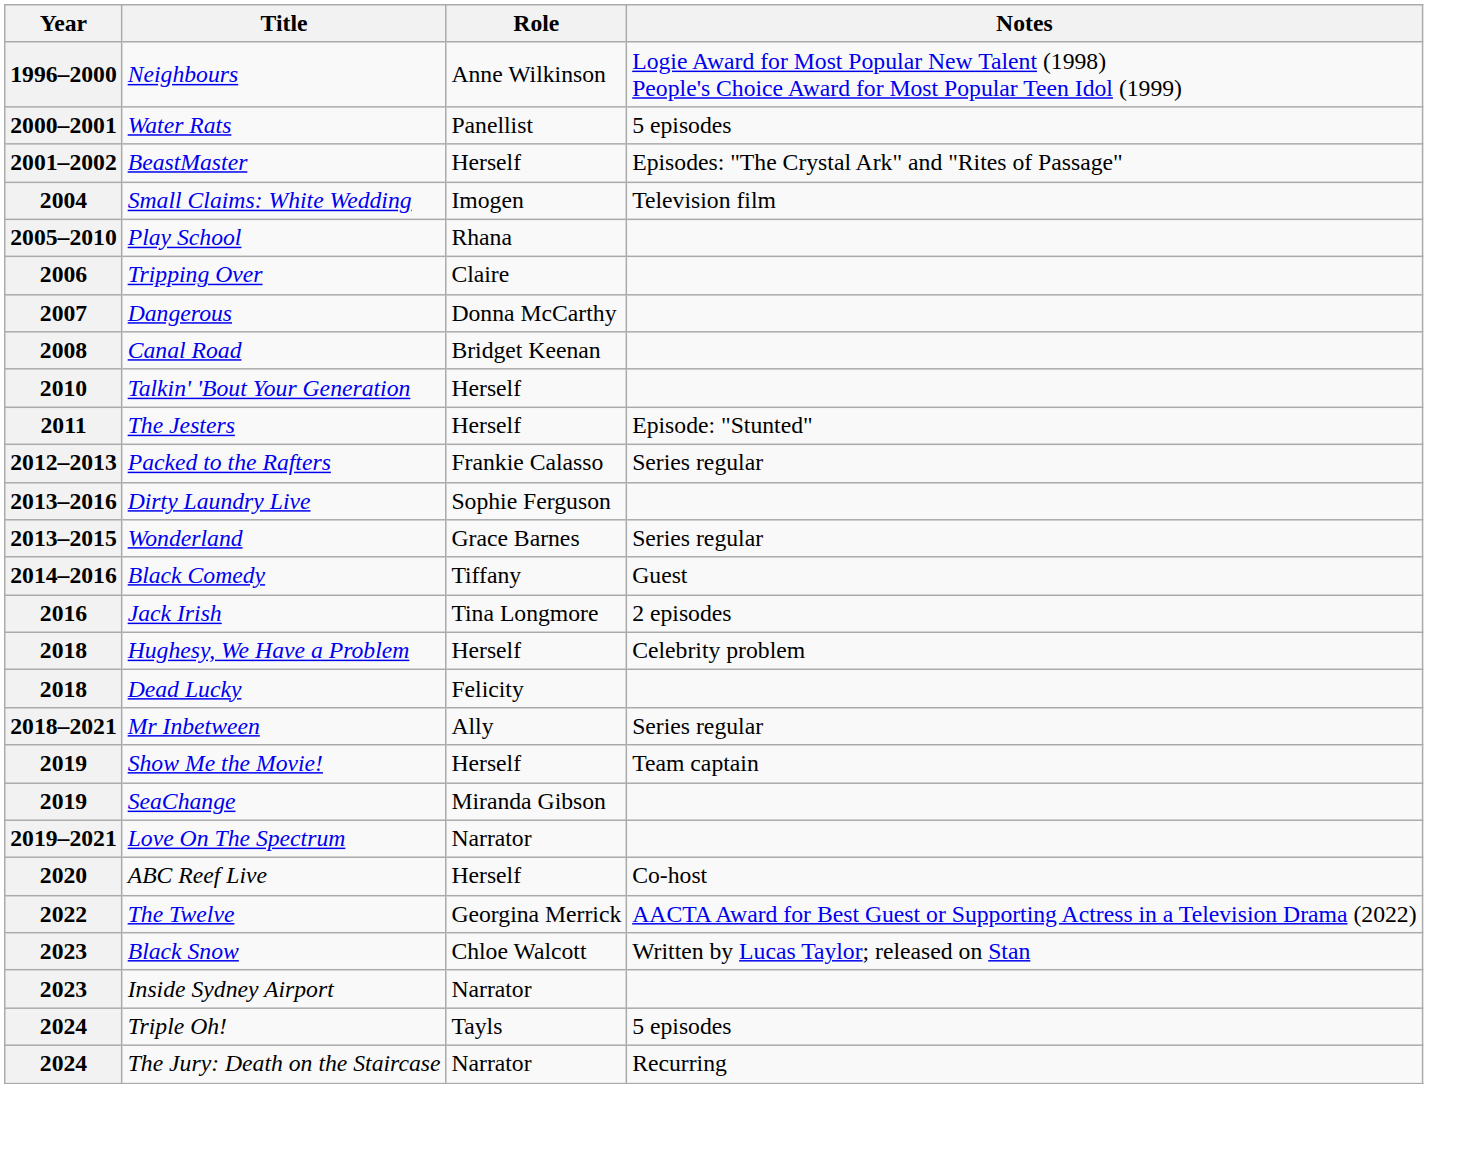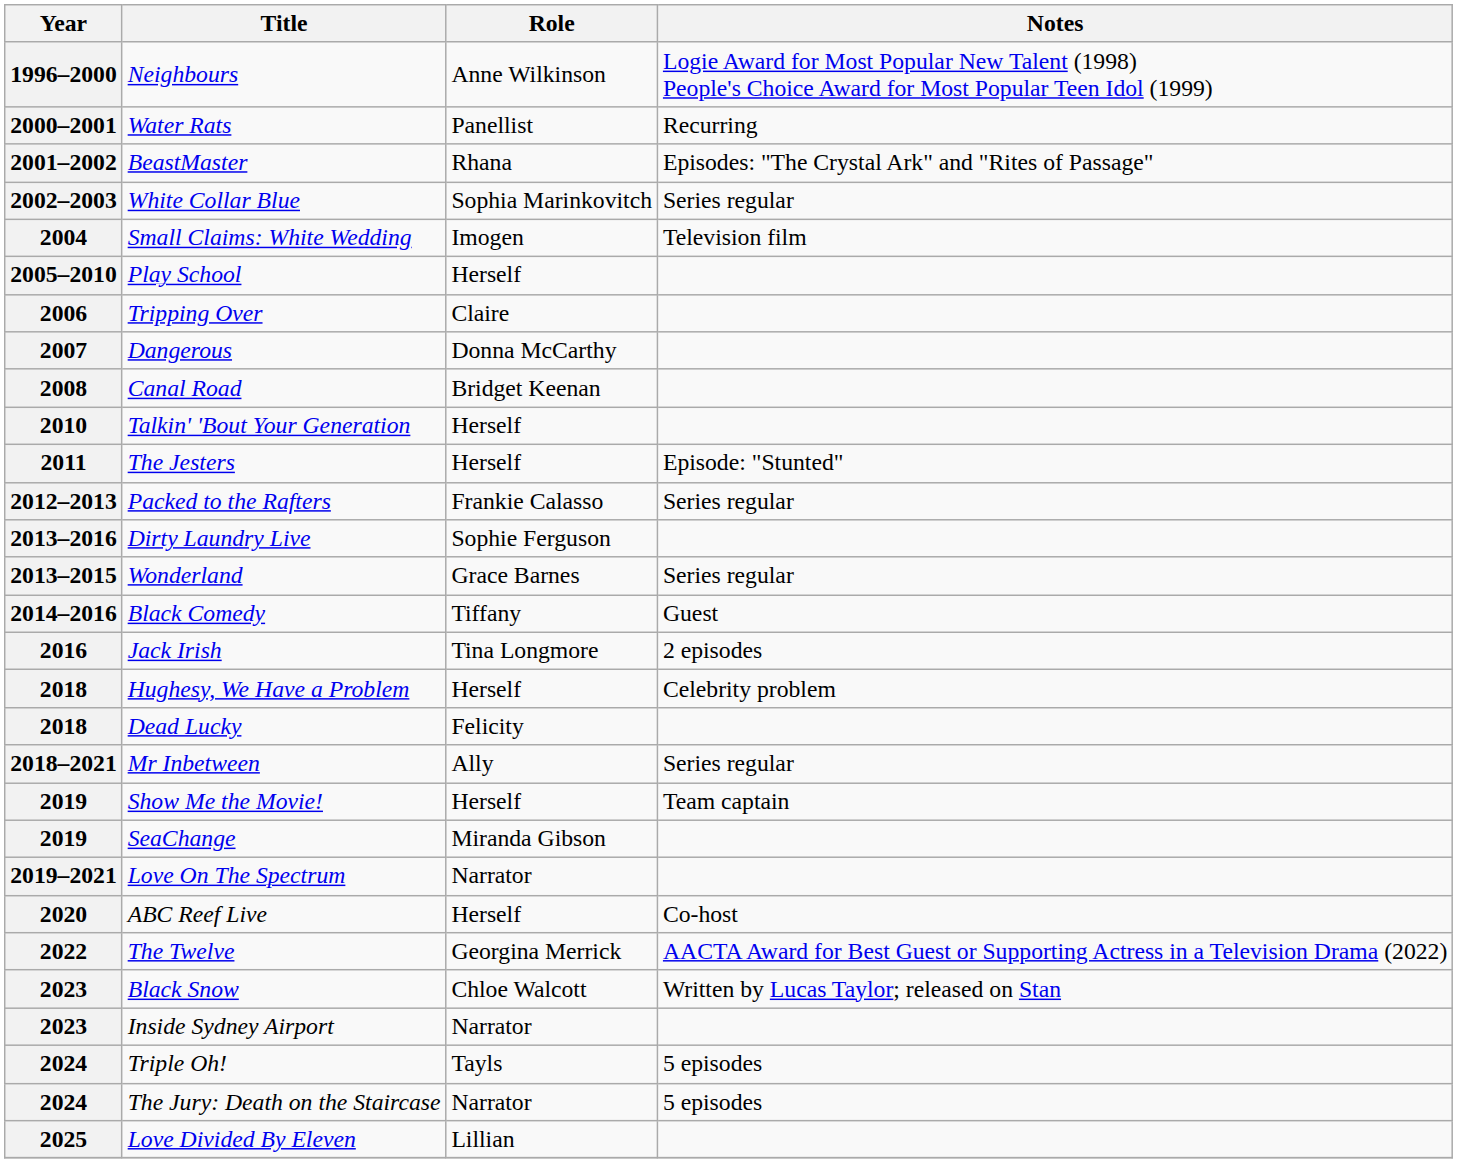Water Rats | Notes: 5 episodes -> Recurring
BeastMaster | Role: Herself -> Rhana
+ row: 2002–2003 | White Collar Blue | Sophia Marinkovitch | Series regular
Play School | Role: Rhana -> Herself
The Jury: Death on the Staircase | Notes: Recurring -> 5 episodes
+ row: 2025 | Love Divided By Eleven | Lillian
